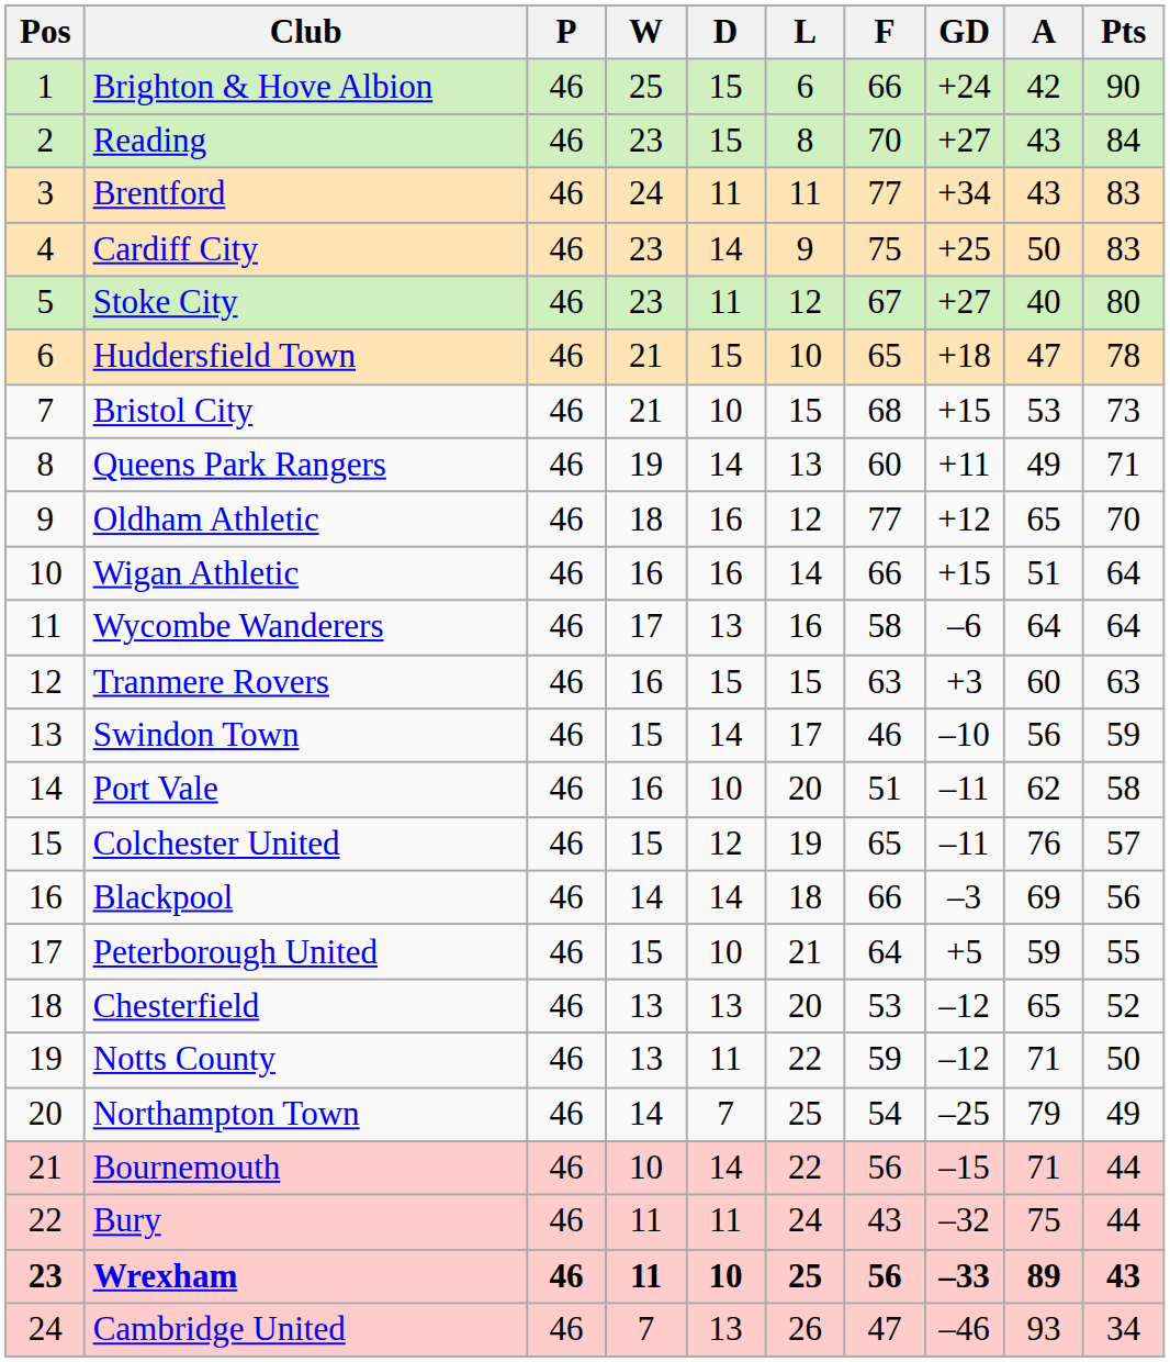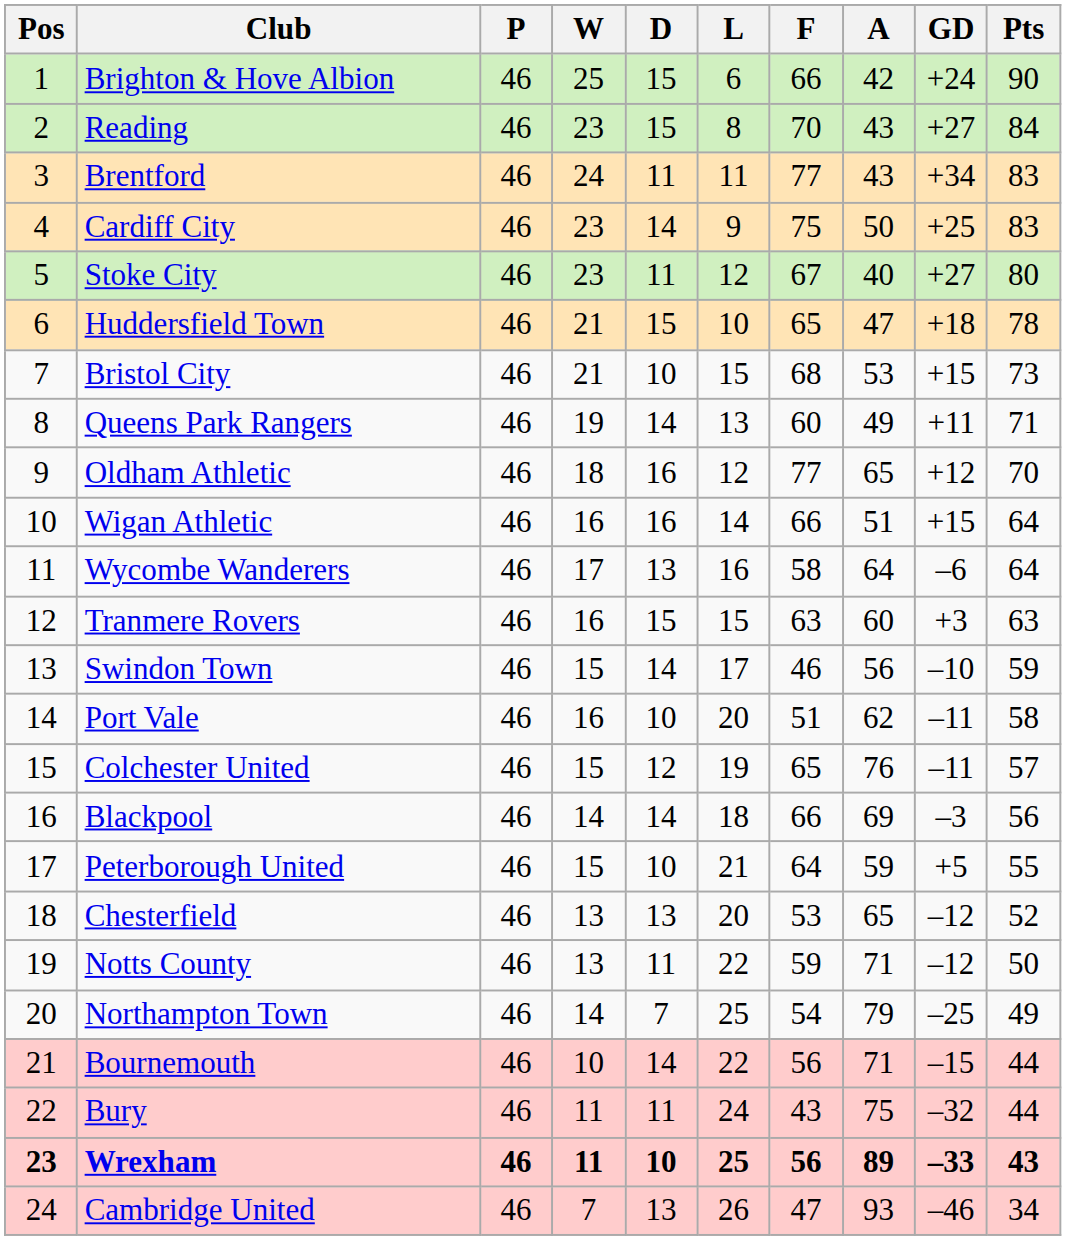columns swapped: A <-> GD
